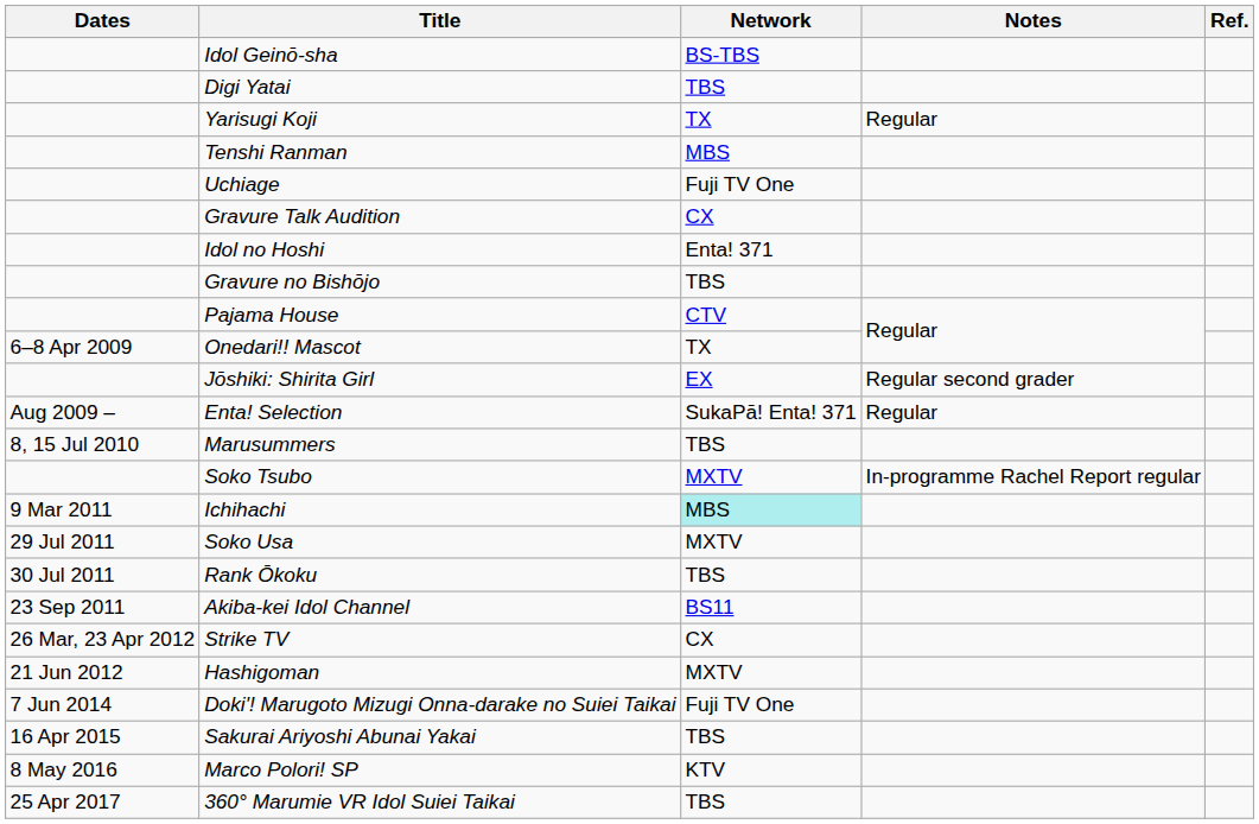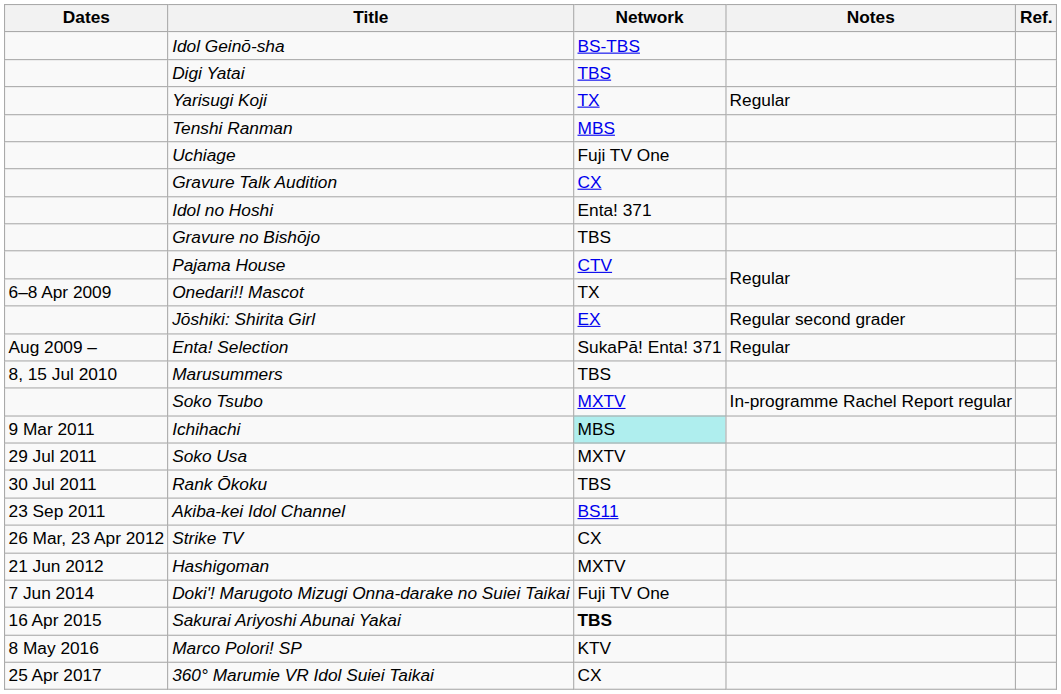Sakurai Ariyoshi Abunai Yakai | Network: normal -> bold
360° Marumie VR Idol Suiei Taikai | Network: TBS -> CX
